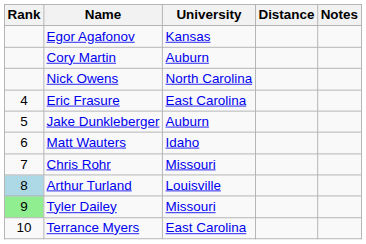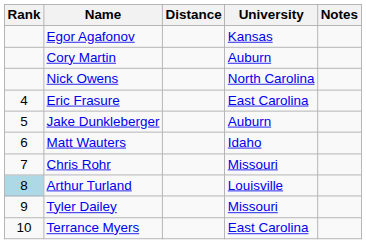columns swapped: University <-> Distance
Tyler Dailey | Rank: lightgreen background -> no background
